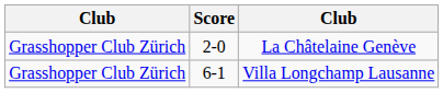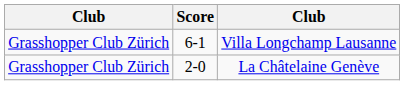rows swapped: Villa Longchamp Lausanne <-> La Châtelaine Genève
